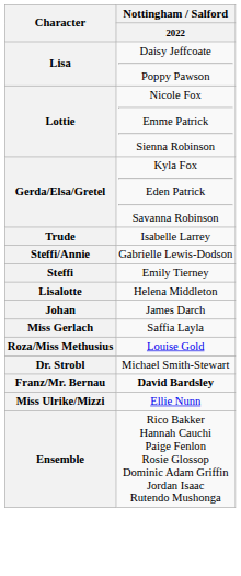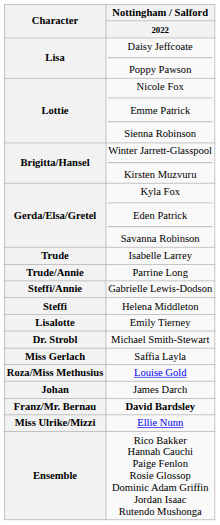+ row: Brigitta/Hansel | Winter Jarrett-Glasspool Kirsten Muzvuru
+ row: Trude/Annie | Parrine Long
Steffi | Nottingham / Salford / 2022: Emily Tierney -> Helena Middleton
Lisalotte | Nottingham / Salford / 2022: Helena Middleton -> Emily Tierney
rows swapped: Johan <-> Dr. Strobl
